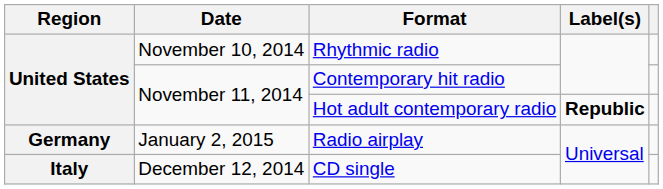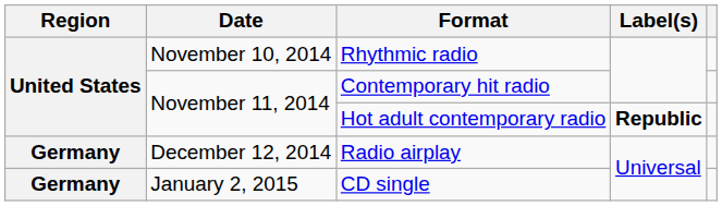Radio airplay | Date: January 2, 2015 -> December 12, 2014
CD single | Region: Italy -> Germany
CD single | Date: December 12, 2014 -> January 2, 2015
